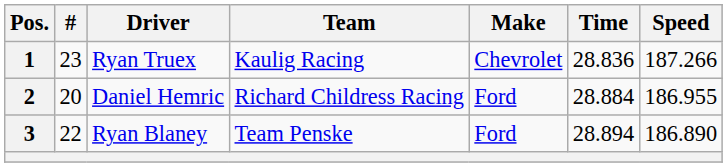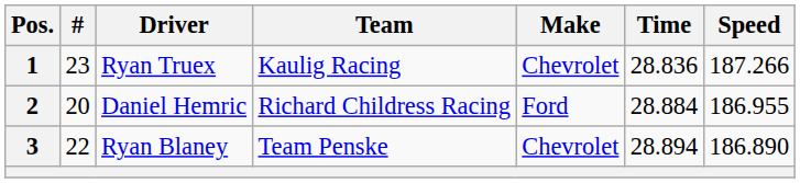3 | Make: Ford -> Chevrolet
